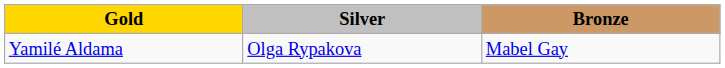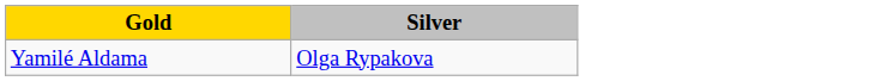- column: Bronze | Mabel Gay
